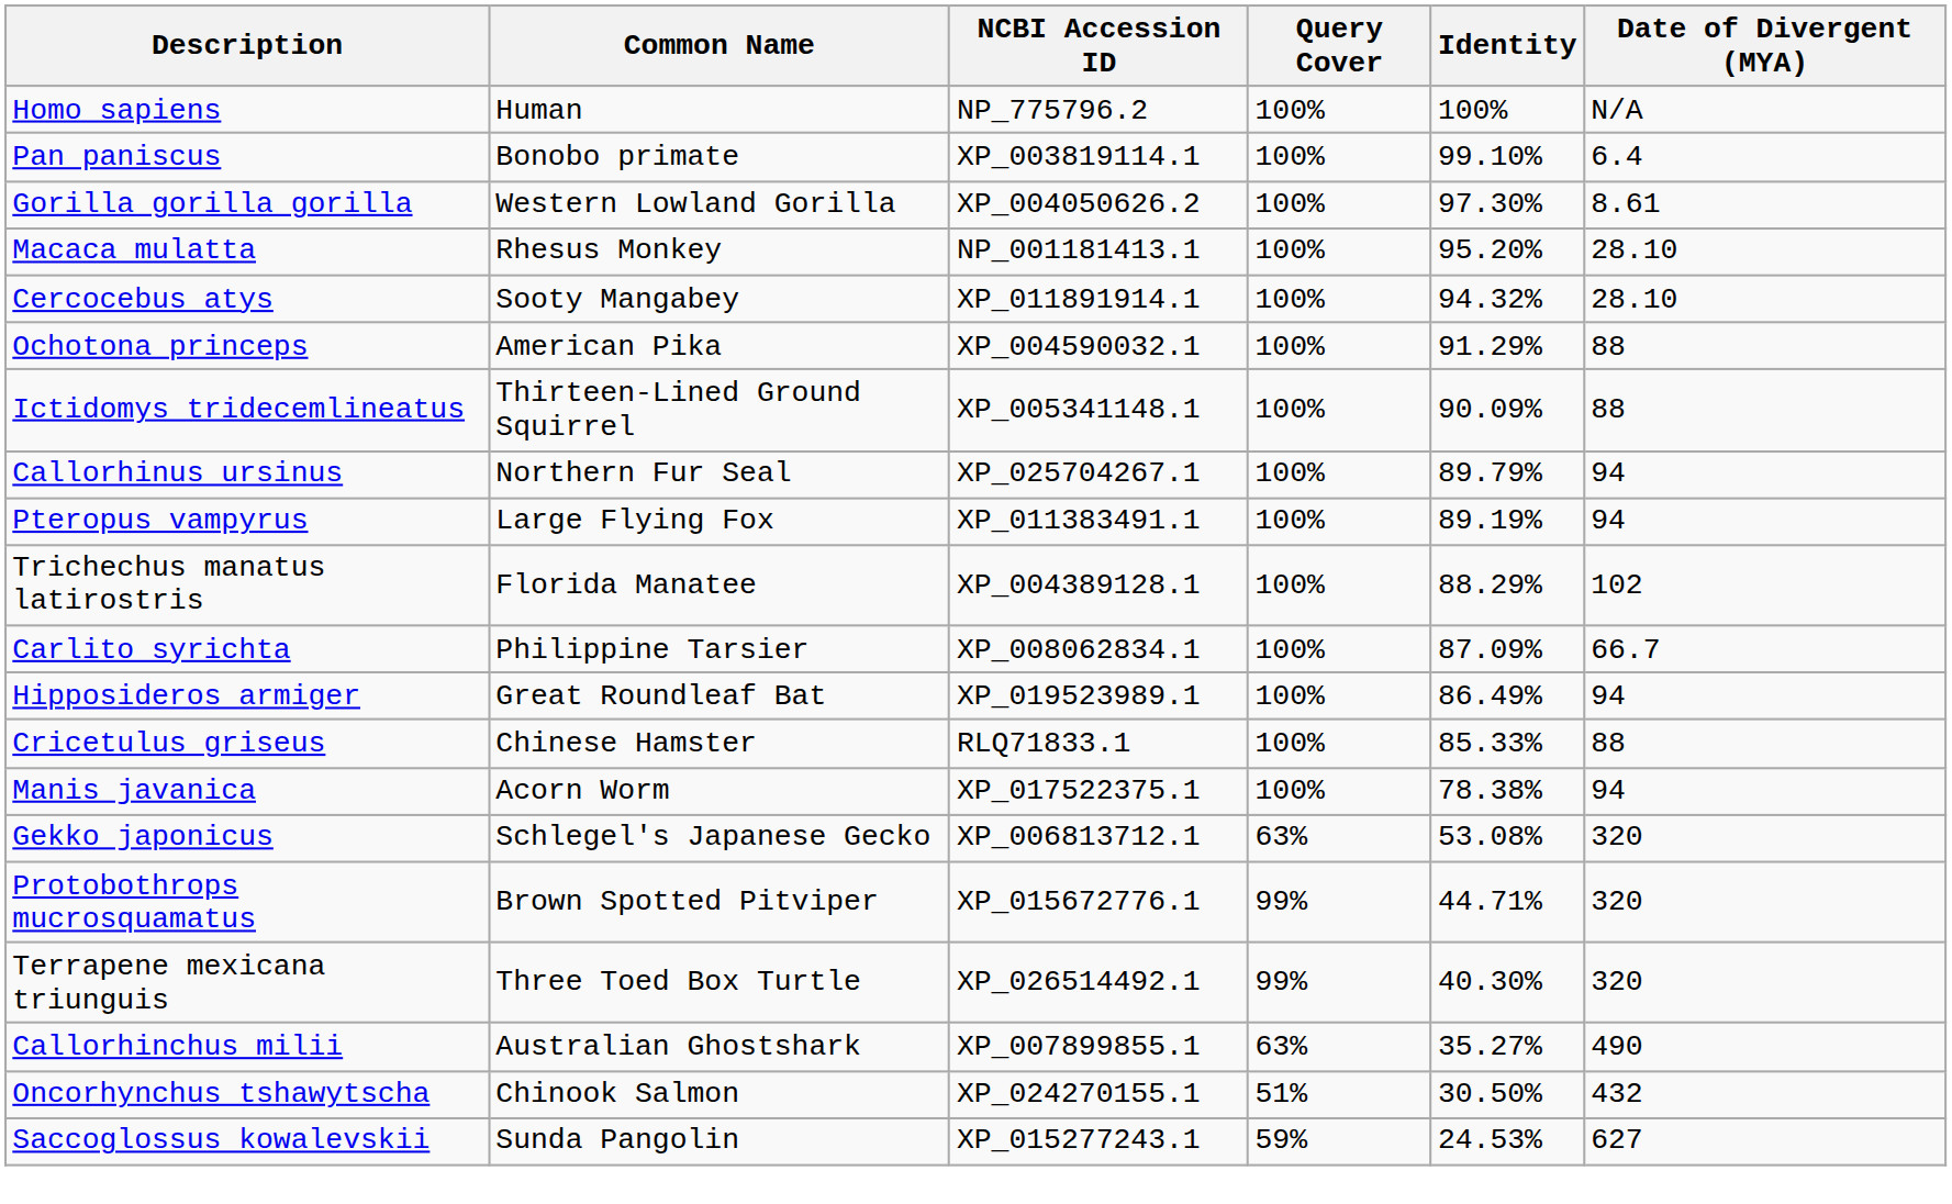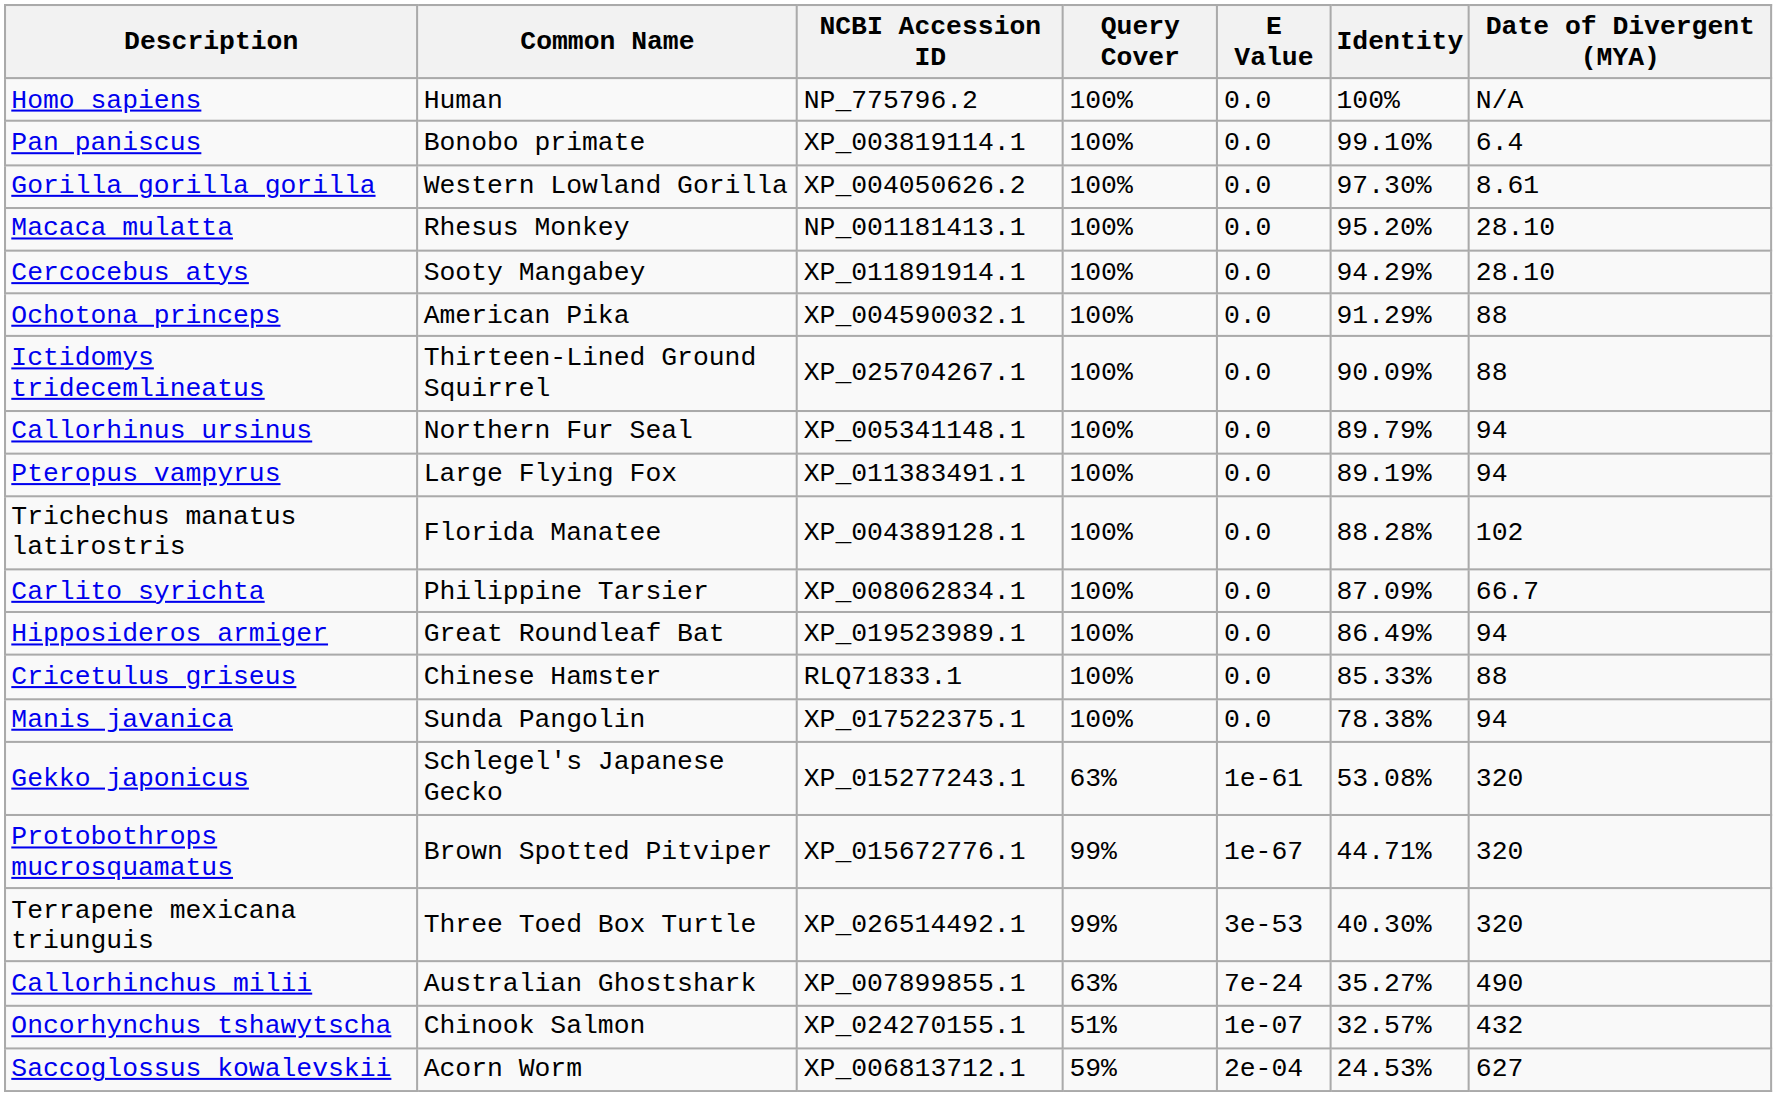+ column: E Value | 0.0 | 0.0 | 0.0 | 0.0 | 0.0 | 0.0 | 0.0 | 0.0 | 0.0 | 0.0 | 0.0 | 0.0 | 0.0 | 0.0 | 1e-61 | 1e-67 | 3e-53 | 7e-24 | 1e-07 | 2e-04
Cercocebus atys | Identity: 94.32% -> 94.29%
Ictidomys tridecemlineatus | NCBI Accession ID: XP_005341148.1 -> XP_025704267.1
Callorhinus ursinus | NCBI Accession ID: XP_025704267.1 -> XP_005341148.1
Trichechus manatus latirostris | Identity: 88.29% -> 88.28%
Manis javanica | Common Name: Acorn Worm -> Sunda Pangolin
Gekko japonicus | NCBI Accession ID: XP_006813712.1 -> XP_015277243.1
Oncorhynchus tshawytscha | Identity: 30.50% -> 32.57%
Saccoglossus kowalevskii | Common Name: Sunda Pangolin -> Acorn Worm
Saccoglossus kowalevskii | NCBI Accession ID: XP_015277243.1 -> XP_006813712.1
